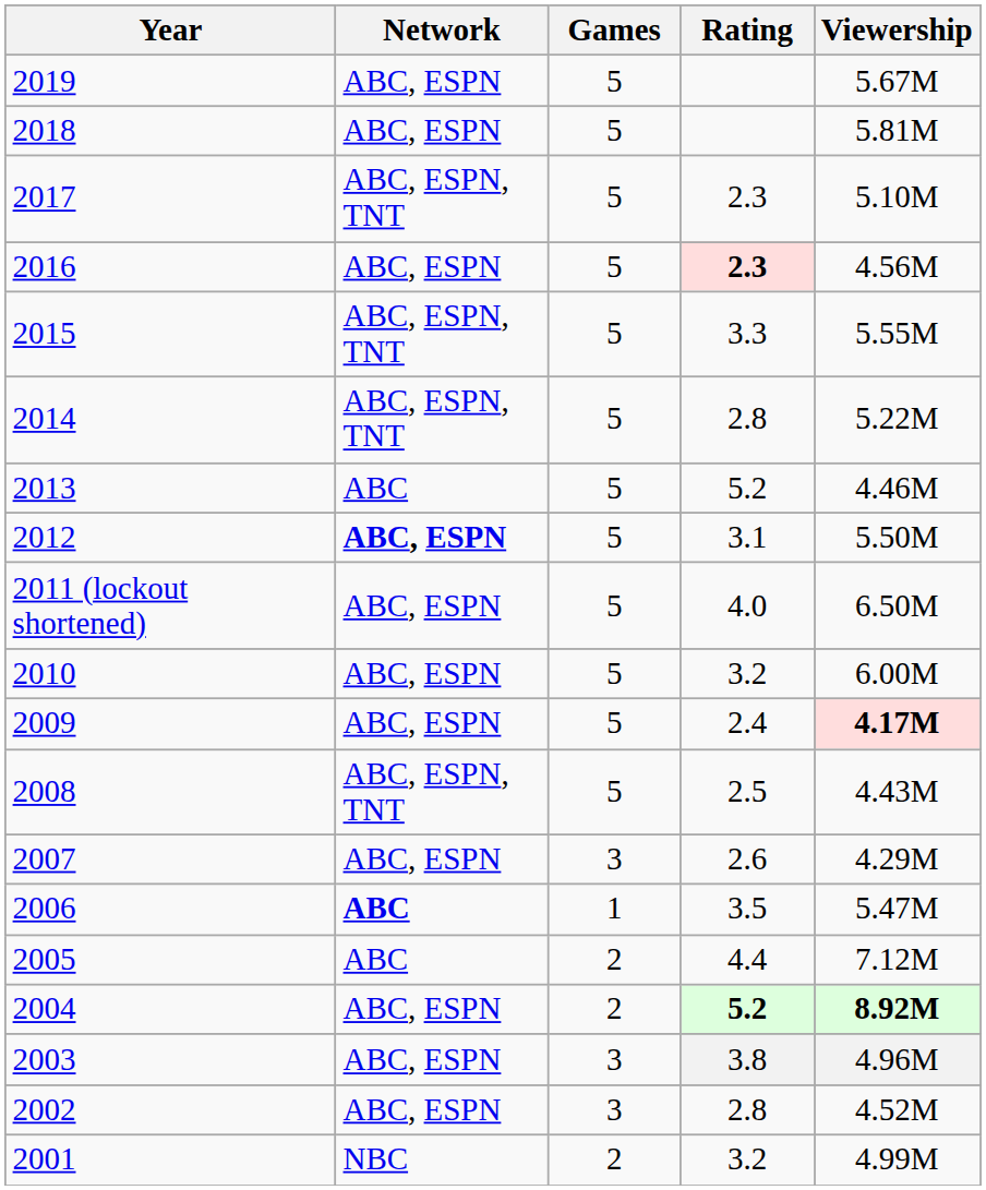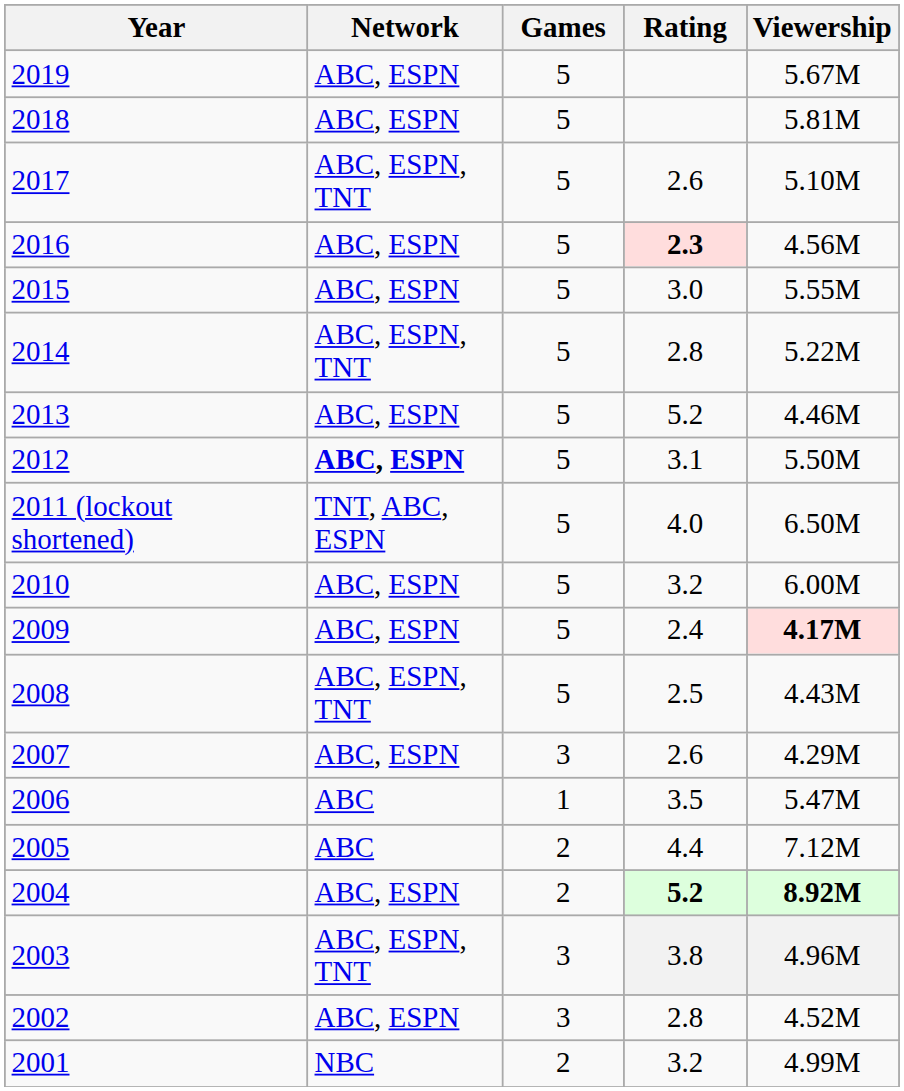2017 | Rating: 2.3 -> 2.6
2015 | Network: ABC, ESPN, TNT -> ABC, ESPN
2015 | Rating: 3.3 -> 3.0
2013 | Network: ABC -> ABC, ESPN
2011 (lockout shortened) | Network: ABC, ESPN -> TNT, ABC, ESPN
2006 | Network: bold -> normal
2003 | Network: ABC, ESPN -> ABC, ESPN, TNT
